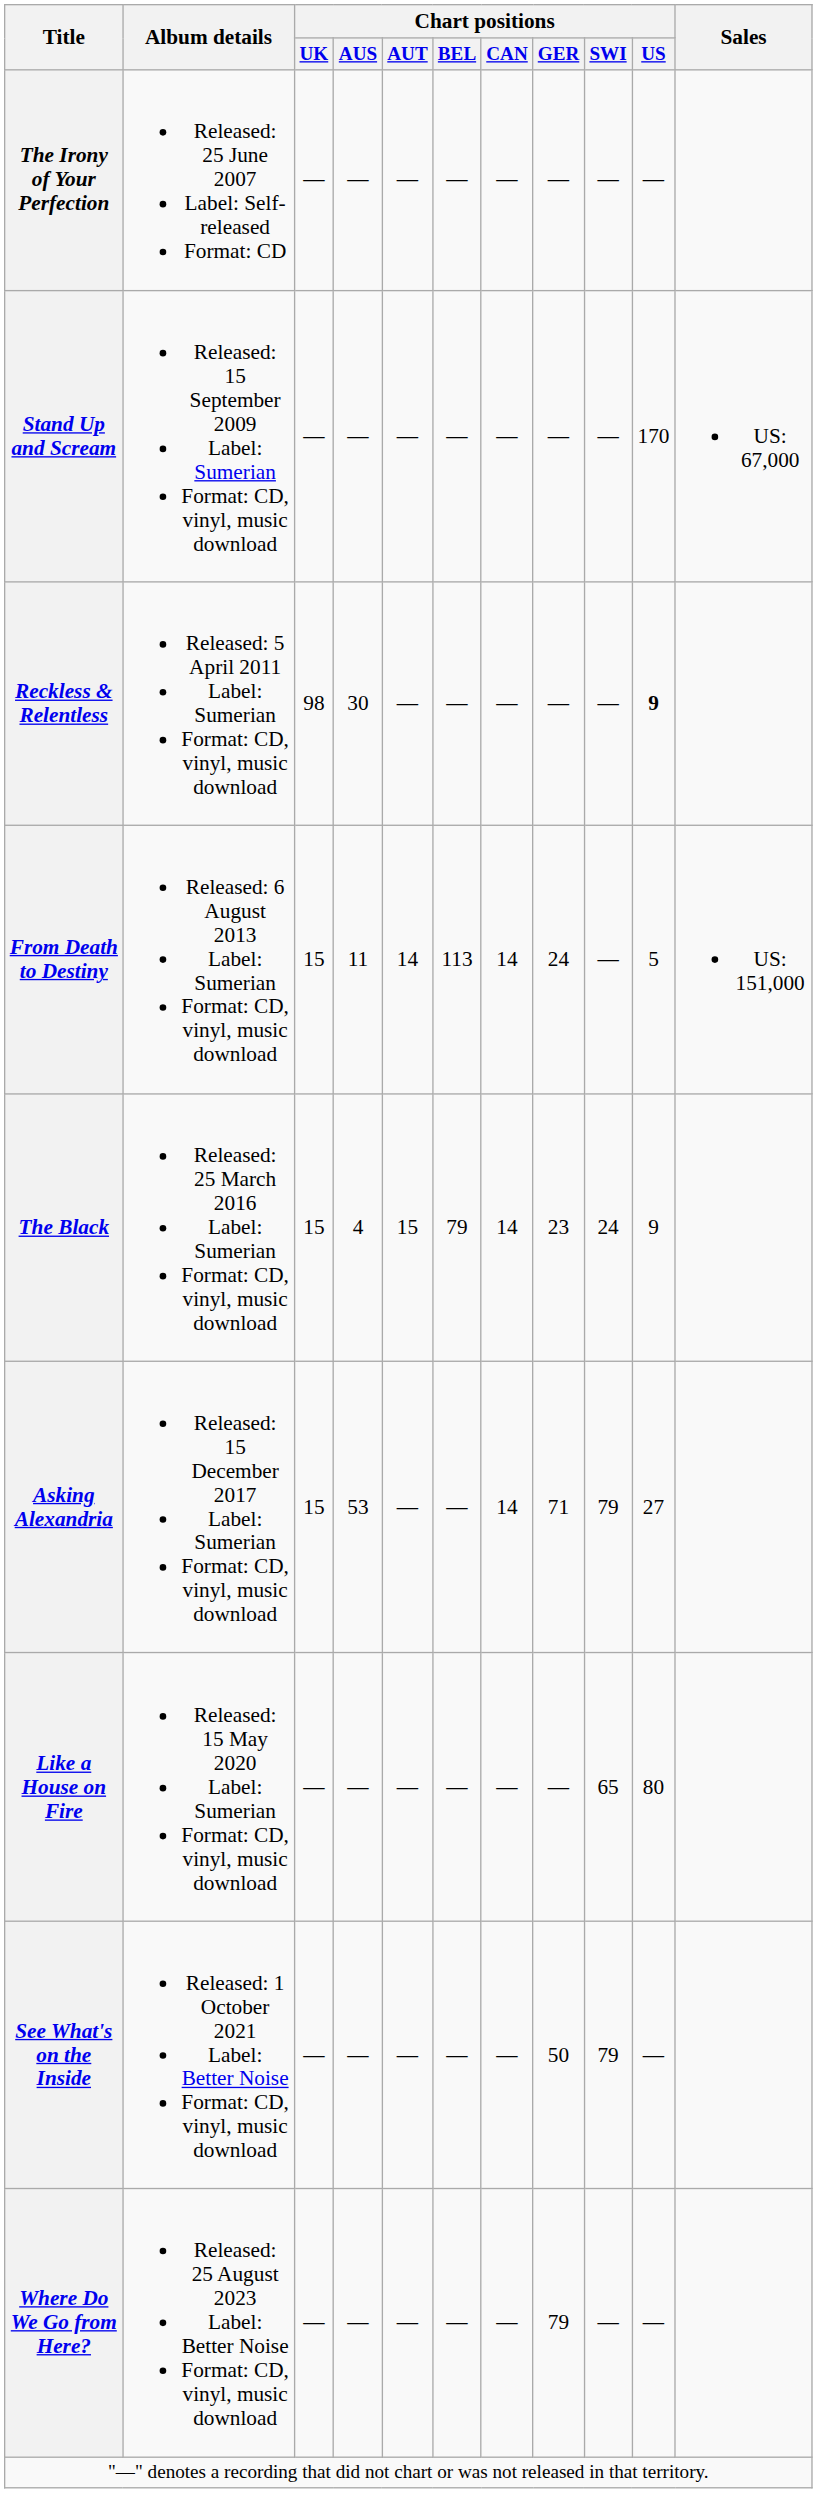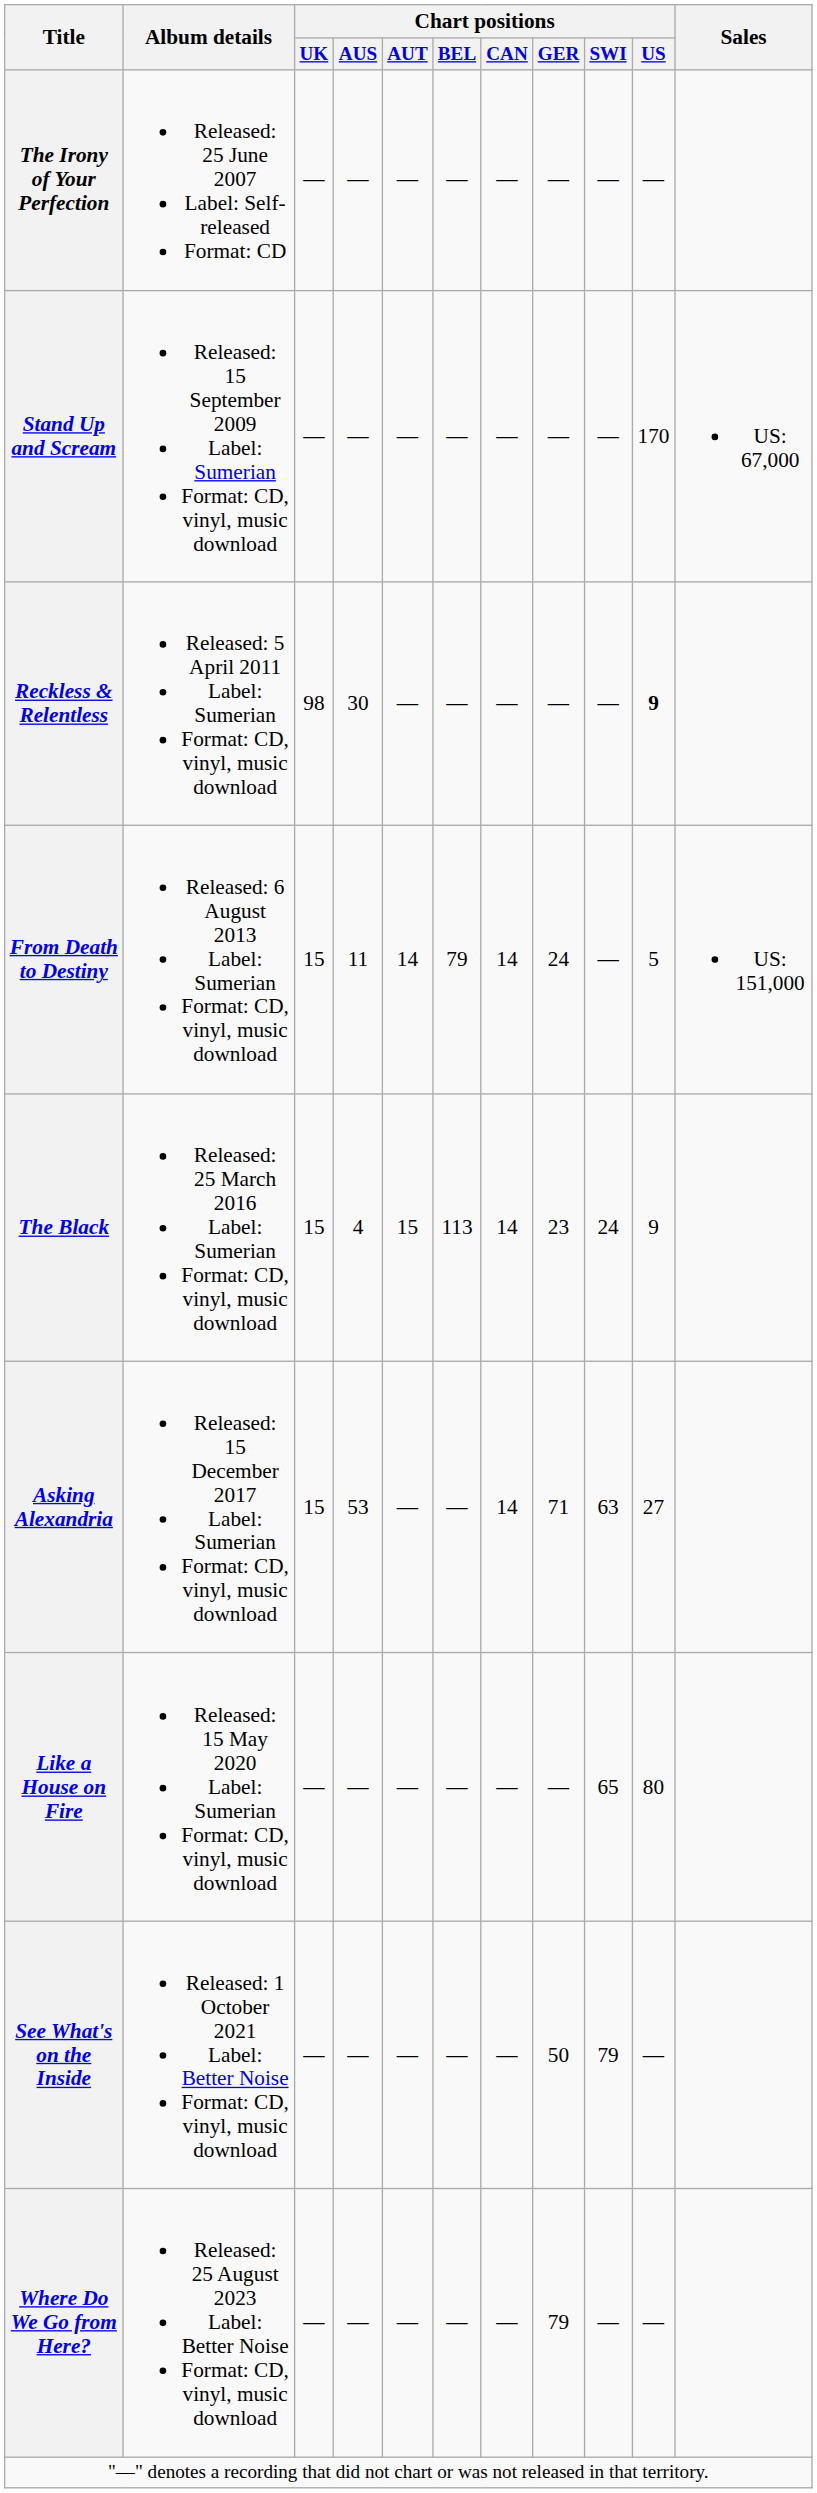From Death to Destiny | Chart positions / BEL: 113 -> 79
The Black | Chart positions / BEL: 79 -> 113
Asking Alexandria | Chart positions / SWI: 79 -> 63
